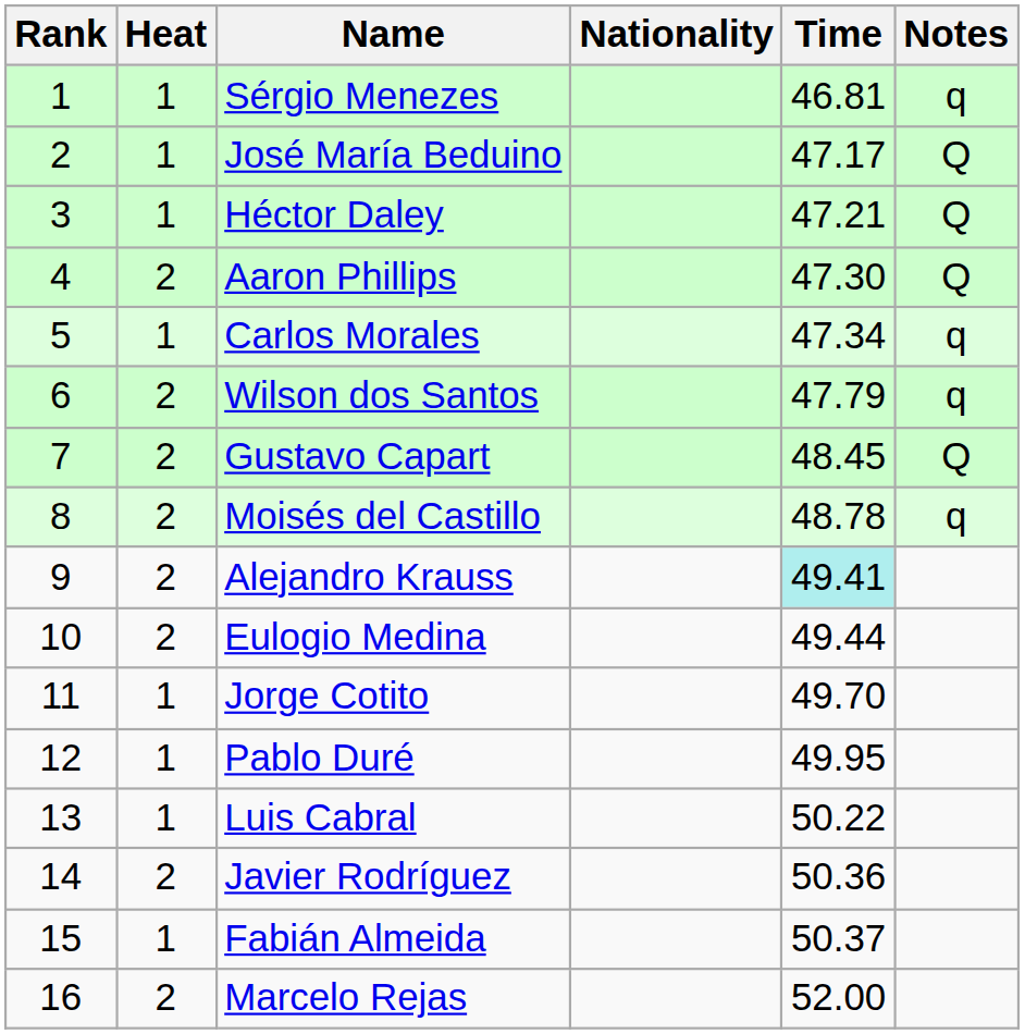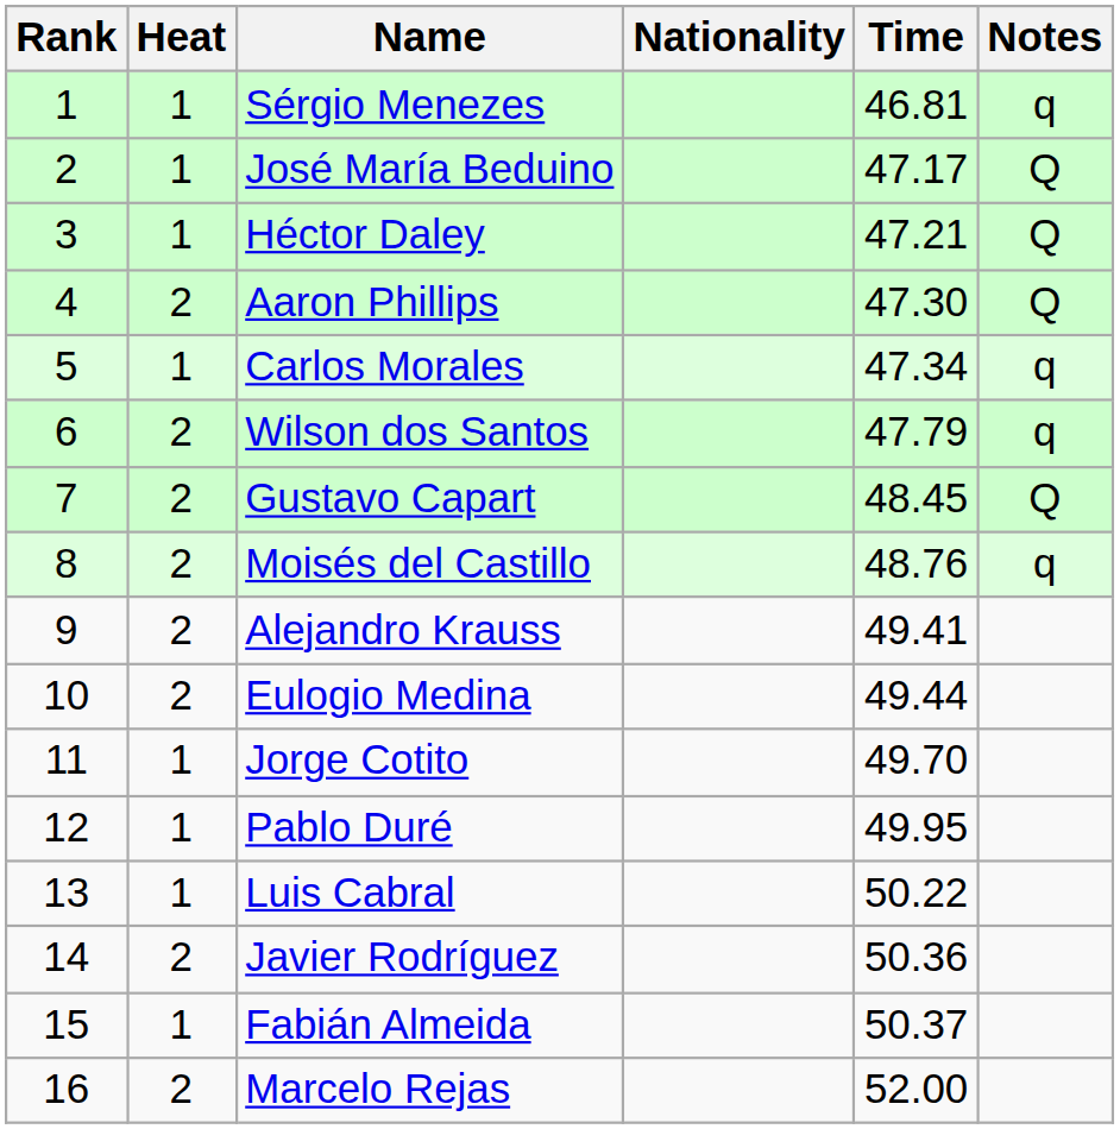Moisés del Castillo | Time: 48.78 -> 48.76
Alejandro Krauss | Time: paleturquoise background -> no background
